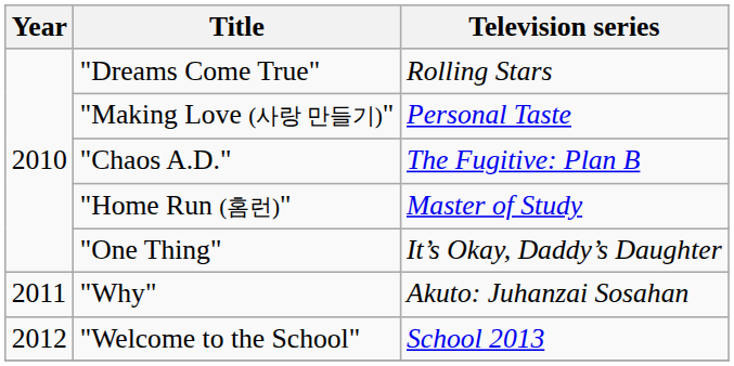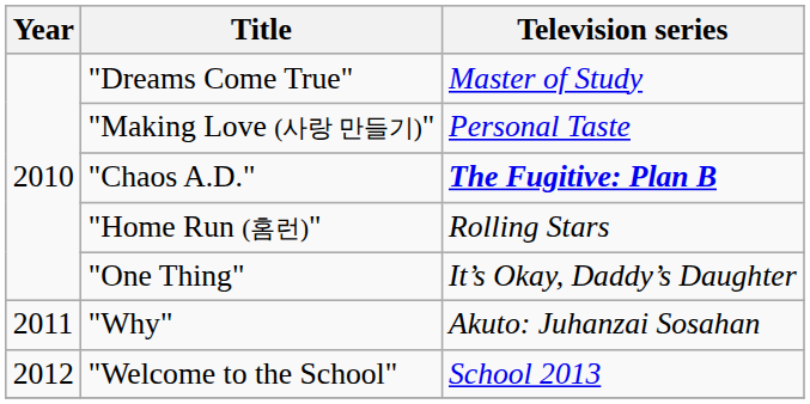"Dreams Come True" | Television series: Rolling Stars -> Master of Study
"Chaos A.D." | Television series: normal -> bold
"Home Run (홈런)" | Television series: Master of Study -> Rolling Stars
